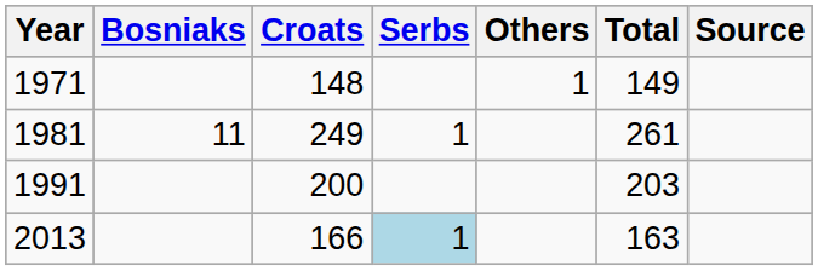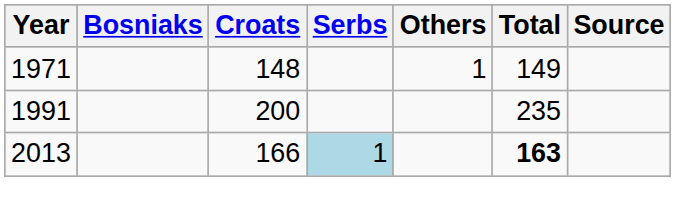- row: 1981 | 11 | 249 | 1 | 261
1991 | Total: 203 -> 235
2013 | Total: normal -> bold
